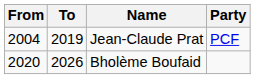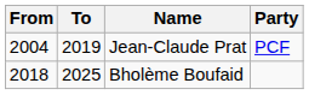Bholème Boufaid | From: 2020 -> 2018
Bholème Boufaid | To: 2026 -> 2025
